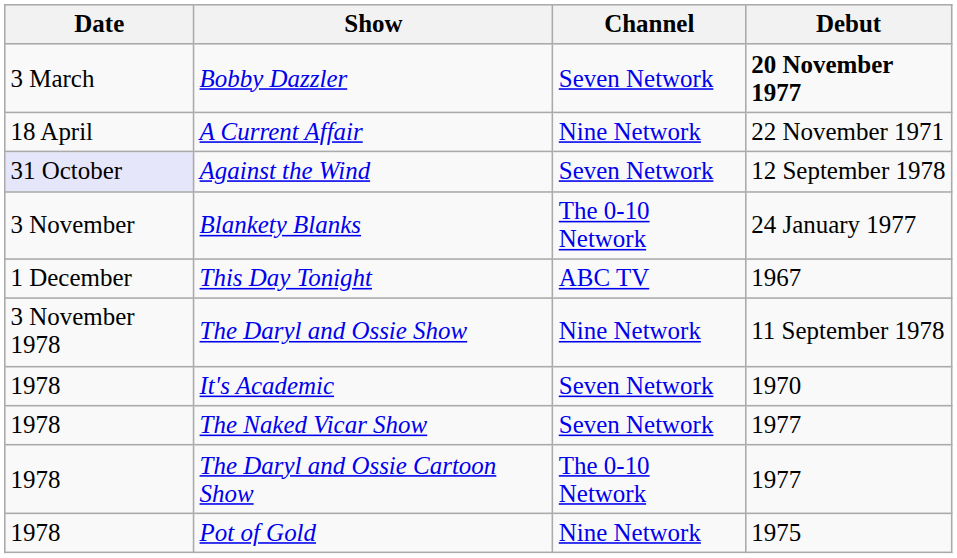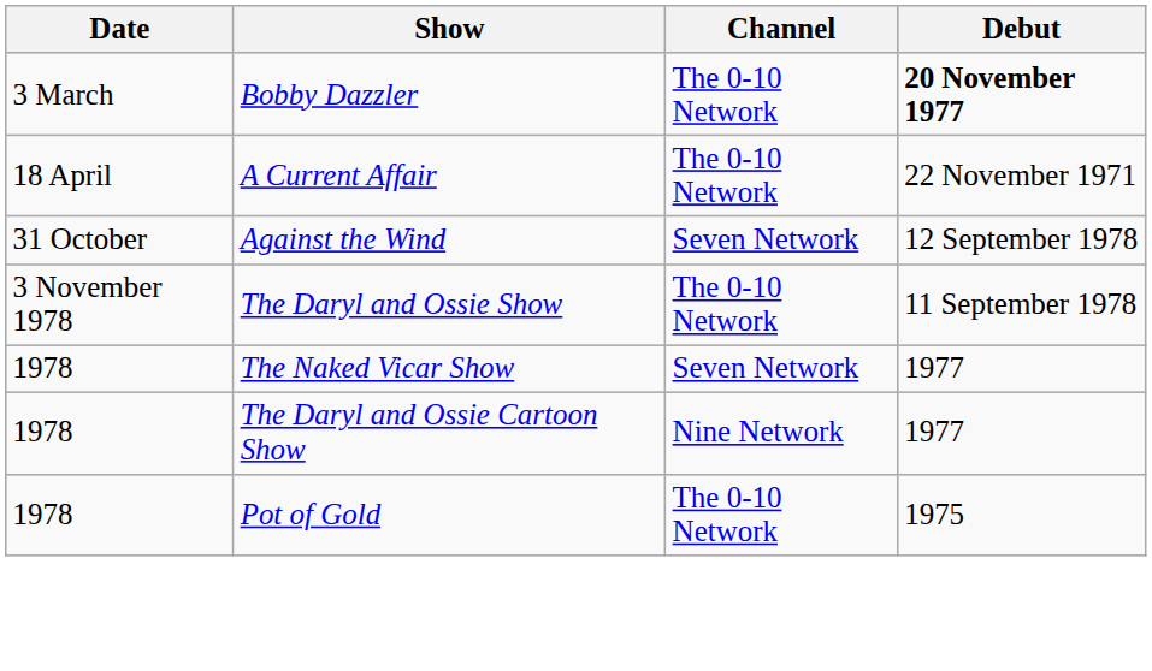Bobby Dazzler | Channel: Seven Network -> The 0-10 Network
A Current Affair | Channel: Nine Network -> The 0-10 Network
Against the Wind | Date: lavender background -> no background
- row: 3 November | Blankety Blanks | The 0-10 Network | 24 January 1977
- row: 1 December | This Day Tonight | ABC TV | 1967
The Daryl and Ossie Show | Channel: Nine Network -> The 0-10 Network
- row: 1978 | It's Academic | Seven Network | 1970
The Daryl and Ossie Cartoon Show | Channel: The 0-10 Network -> Nine Network
Pot of Gold | Channel: Nine Network -> The 0-10 Network
